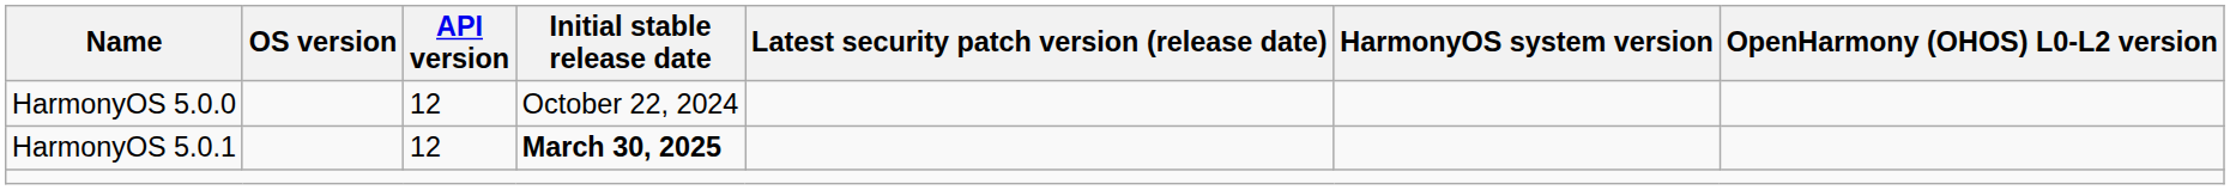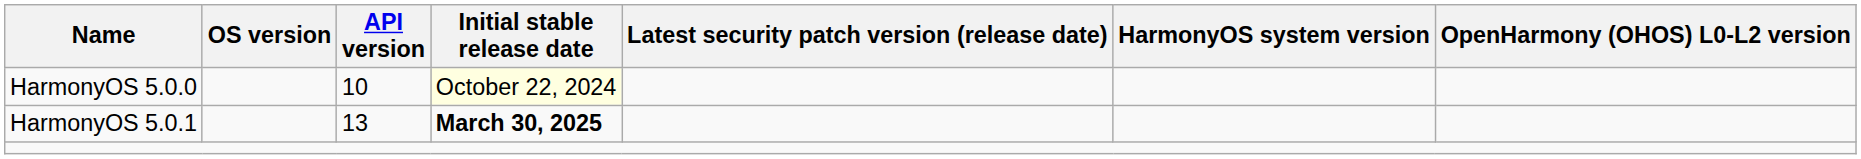HarmonyOS 5.0.0 | API version: 12 -> 10
HarmonyOS 5.0.0 | Initial stable release date: no background -> lightyellow background
HarmonyOS 5.0.1 | API version: 12 -> 13
